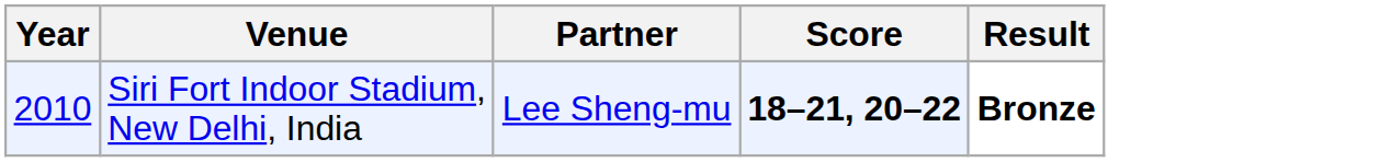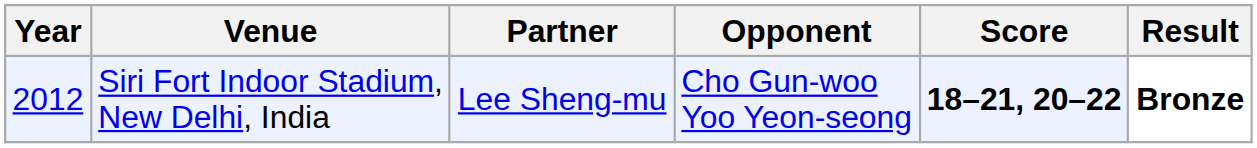+ column: Opponent | Cho Gun-woo Yoo Yeon-seong
Siri Fort Indoor Stadium, New Delhi, India | Year: 2010 -> 2012
